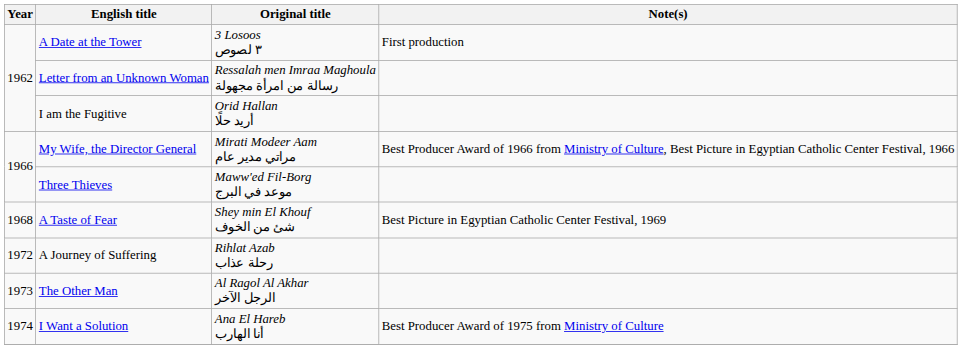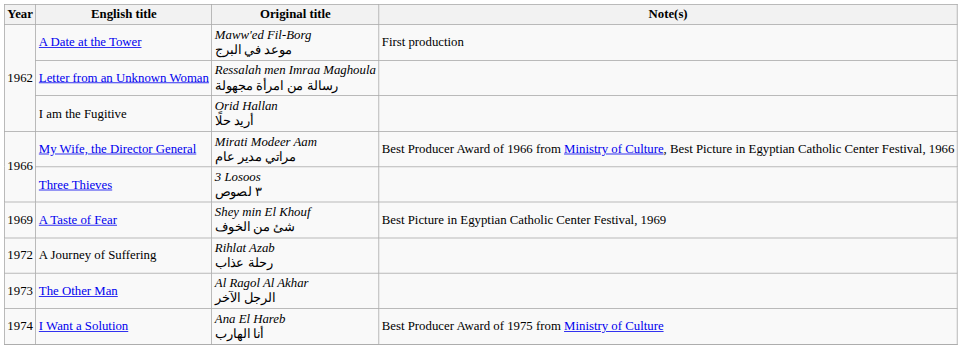A Date at the Tower | Original title: 3 Losoos ٣ لصوص -> Maww'ed Fil-Borg موعد في البرج
Three Thieves | Original title: Maww'ed Fil-Borg موعد في البرج -> 3 Losoos ٣ لصوص
A Taste of Fear | Year: 1968 -> 1969
